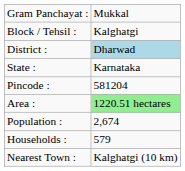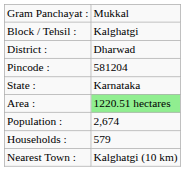District : | column 2: lightblue background -> no background
rows swapped: State : <-> Pincode :
